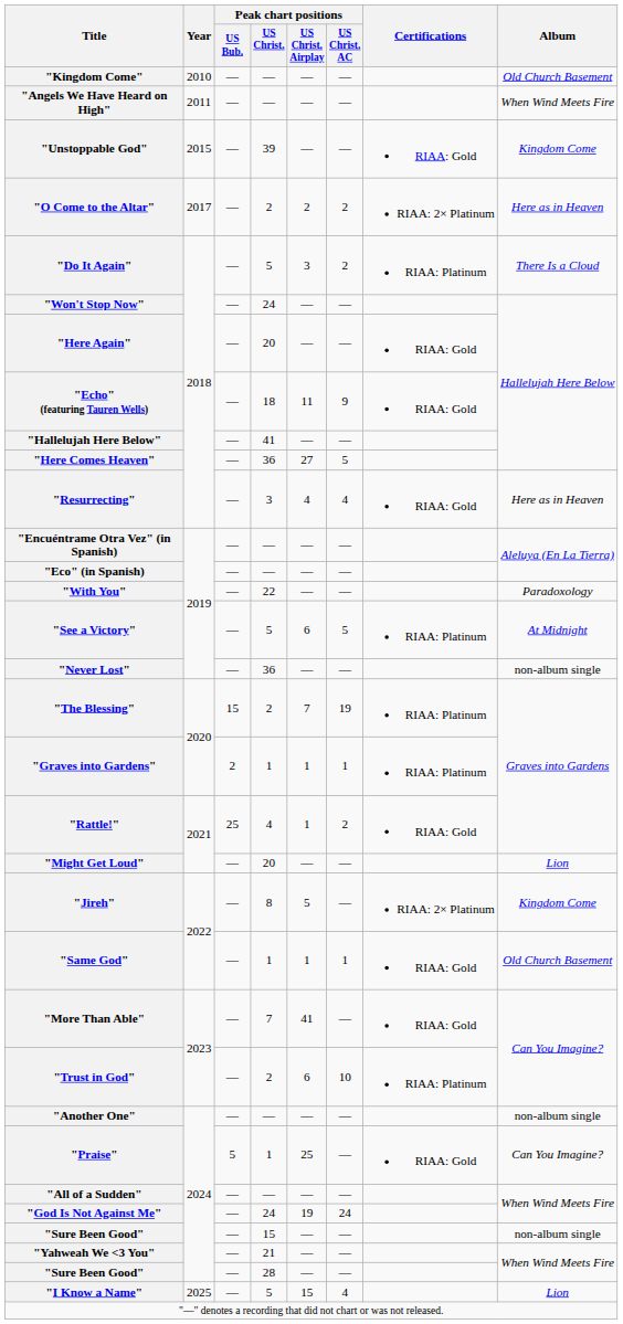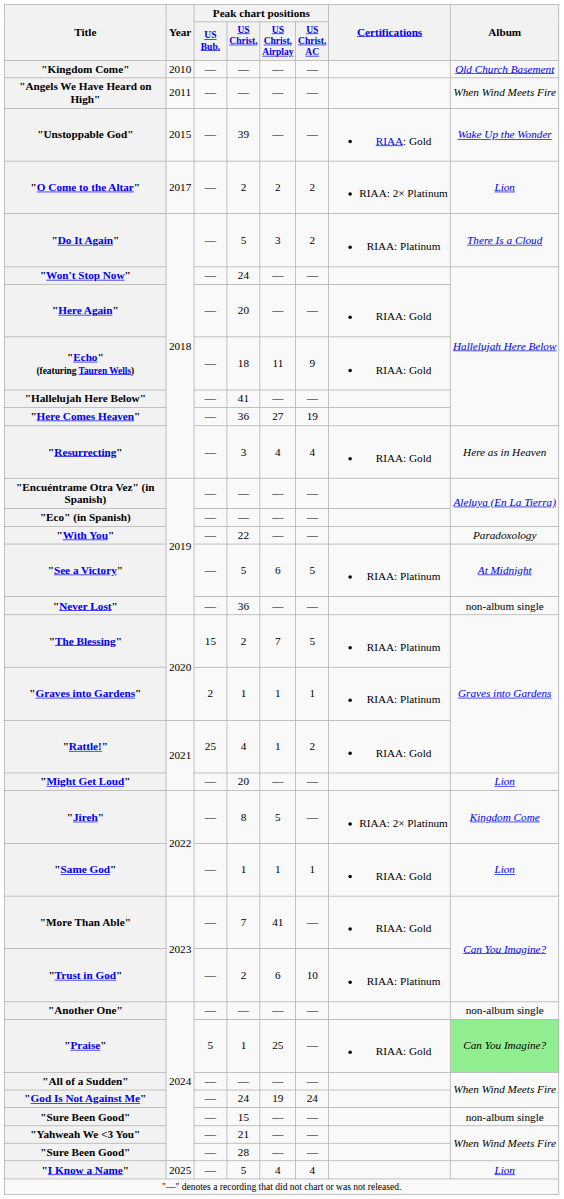"Unstoppable God" | Album: Kingdom Come -> Wake Up the Wonder
"O Come to the Altar" | Album: Here as in Heaven -> Lion
"Here Comes Heaven" | Peak chart positions / US Christ. AC: 5 -> 19
"The Blessing" | Peak chart positions / US Christ. AC: 19 -> 5
"Same God" | Album: Old Church Basement -> Lion
"Praise" | Album: no background -> lightgreen background
"I Know a Name" | Peak chart positions / US Christ. Airplay: 15 -> 4
